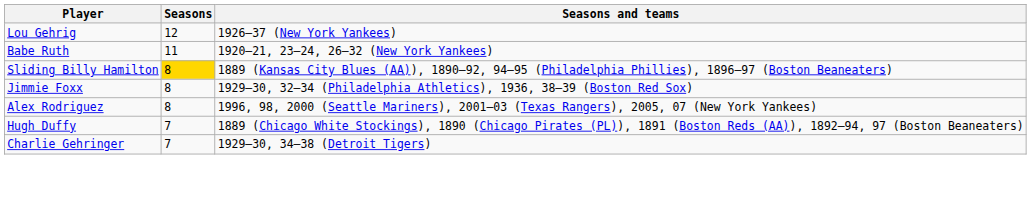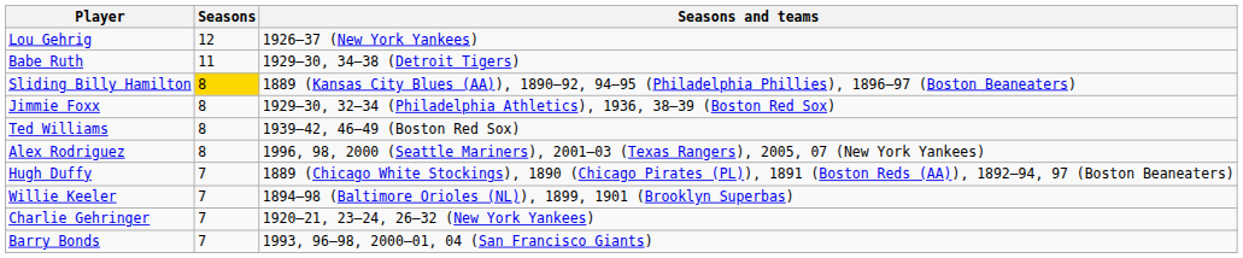Babe Ruth | Seasons and teams: 1920–21, 23–24, 26–32 (New York Yankees) -> 1929–30, 34–38 (Detroit Tigers)
+ row: Ted Williams | 8 | 1939–42, 46–49 (Boston Red Sox)
+ row: Willie Keeler | 7 | 1894–98 (Baltimore Orioles (NL)), 1899, 1901 (Brooklyn Superbas)
Charlie Gehringer | Seasons and teams: 1929–30, 34–38 (Detroit Tigers) -> 1920–21, 23–24, 26–32 (New York Yankees)
+ row: Barry Bonds | 7 | 1993, 96–98, 2000–01, 04 (San Francisco Giants)
